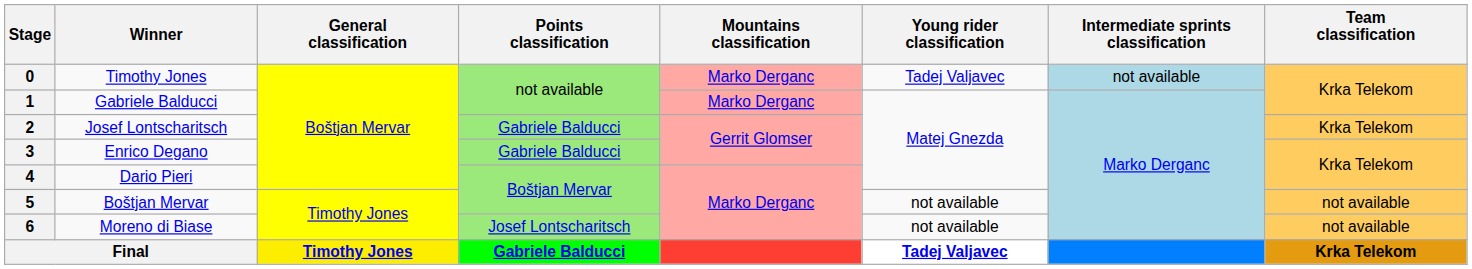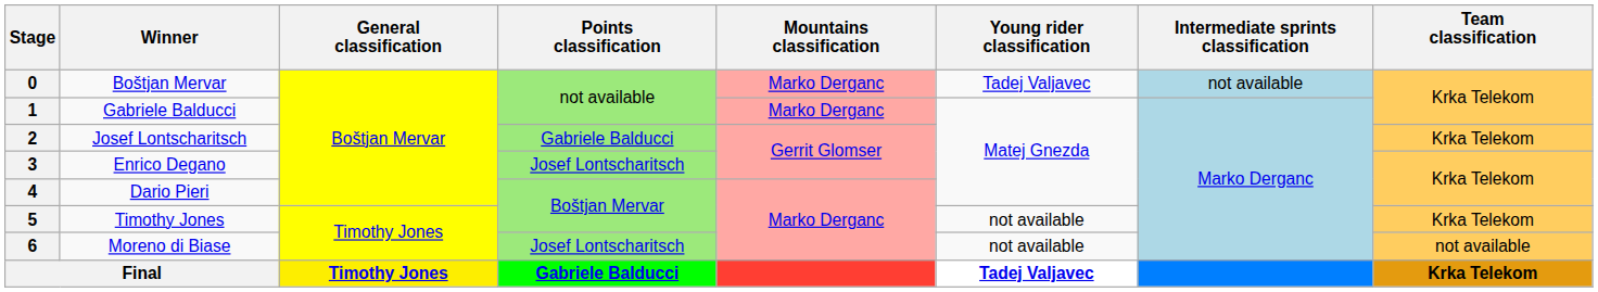0 | Winner: Timothy Jones -> Boštjan Mervar
3 | Points classification: Gabriele Balducci -> Josef Lontscharitsch
5 | Winner: Boštjan Mervar -> Timothy Jones
5 | Team classification: not available -> Krka Telekom
